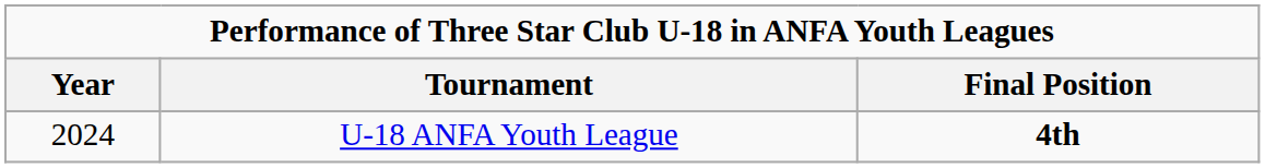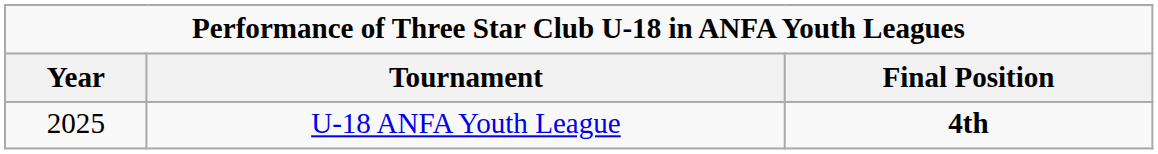U-18 ANFA Youth League | Year: 2024 -> 2025
